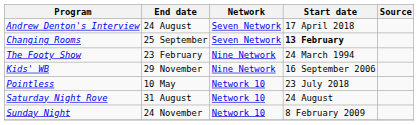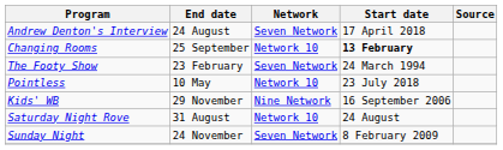Changing Rooms | Network: Seven Network -> Network 10
The Footy Show | Network: Nine Network -> Seven Network
rows swapped: Kids' WB <-> Pointless
Sunday Night | Network: Network 10 -> Seven Network
